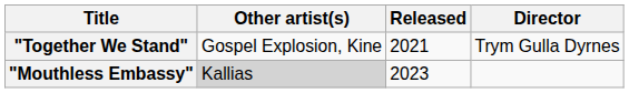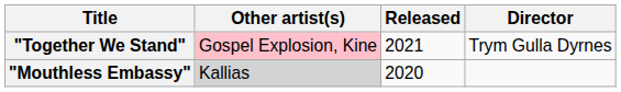"Together We Stand" | Other artist(s): no background -> pink background
"Mouthless Embassy" | Released: 2023 -> 2020
